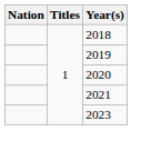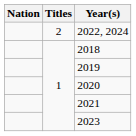+ row: 2 | 2022, 2024
